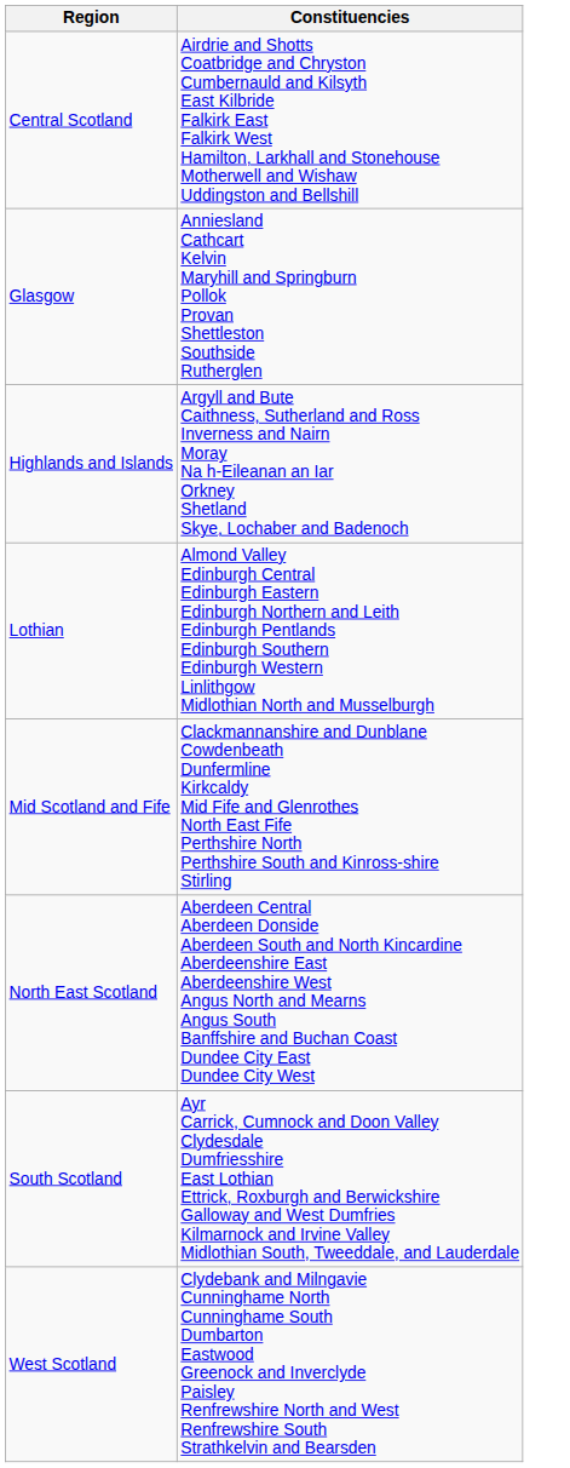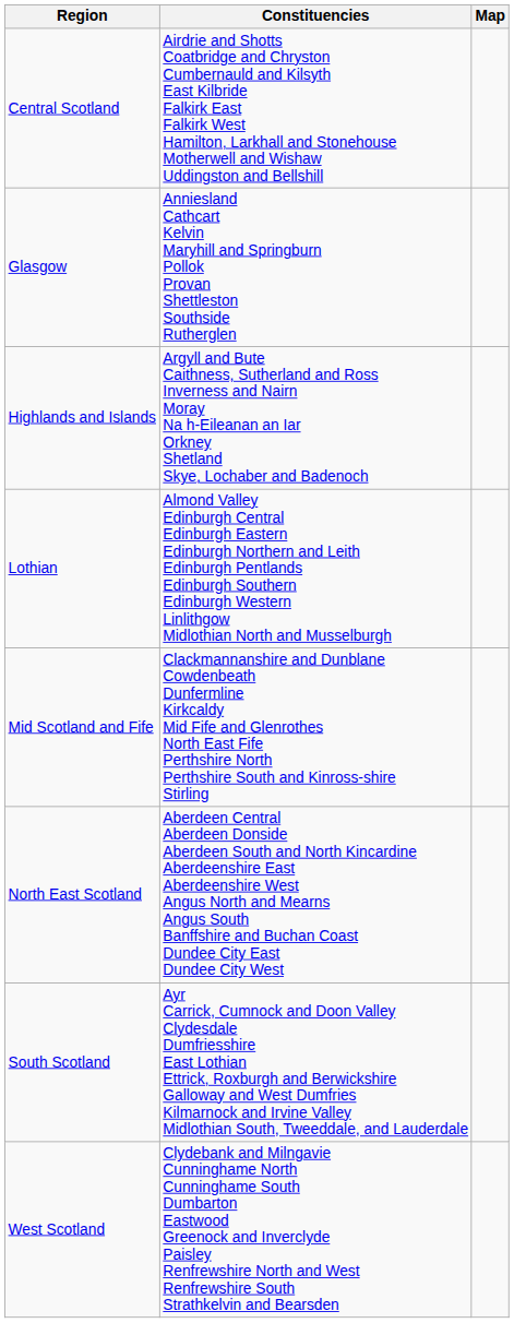+ column: Map
